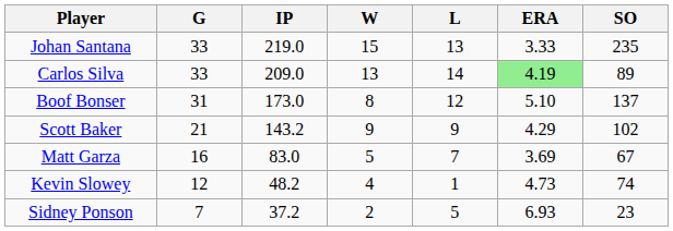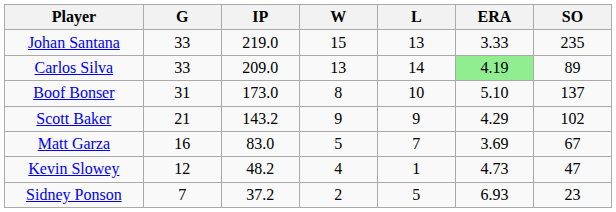Boof Bonser | L: 12 -> 10
Kevin Slowey | SO: 74 -> 47
